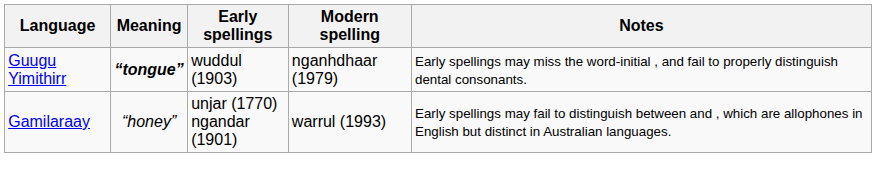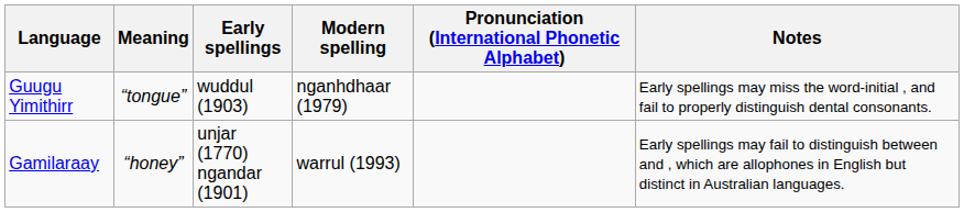+ column: Pronunciation (International Phonetic Alphabet)
Guugu Yimithirr | Meaning: bold -> normal
